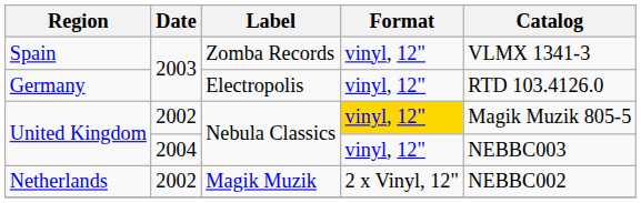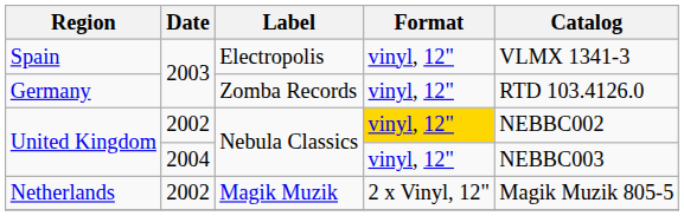Spain | Label: Zomba Records -> Electropolis
Germany | Label: Electropolis -> Zomba Records
United Kingdom / 2002 | Catalog: Magik Muzik 805-5 -> NEBBC002
Netherlands | Catalog: NEBBC002 -> Magik Muzik 805-5
